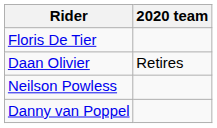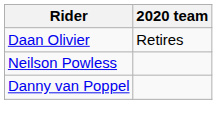- row: Floris De Tier
